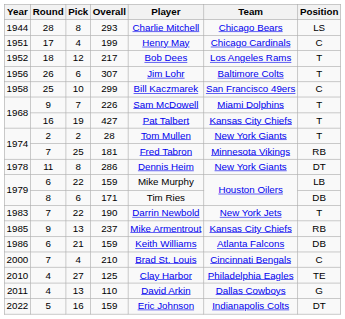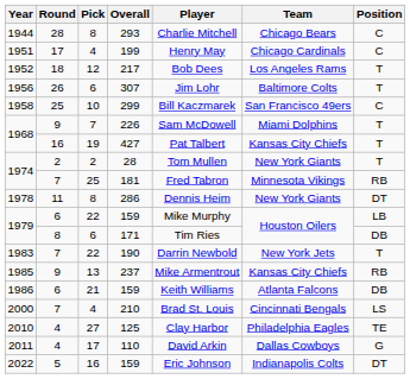293 | Position: LS -> C
210 | Position: C -> LS
110 | Pick: 13 -> 17
